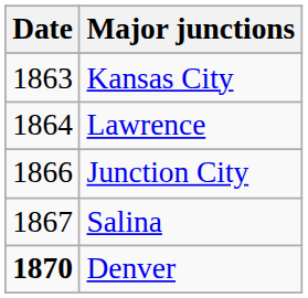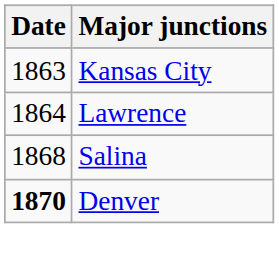- row: 1866 | Junction City
Salina | Date: 1867 -> 1868
